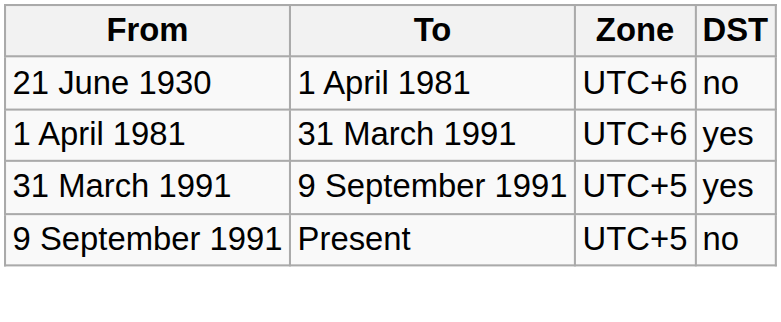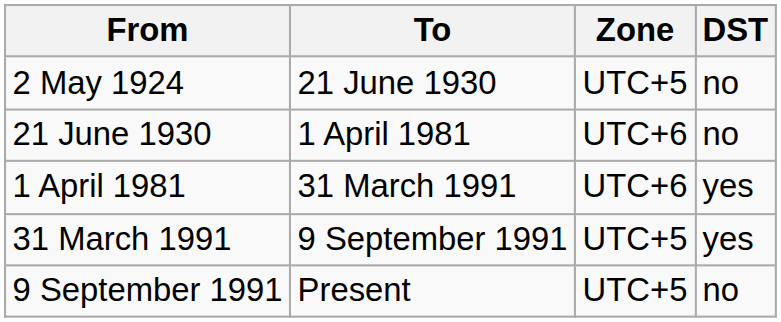+ row: 2 May 1924 | 21 June 1930 | UTC+5 | no
